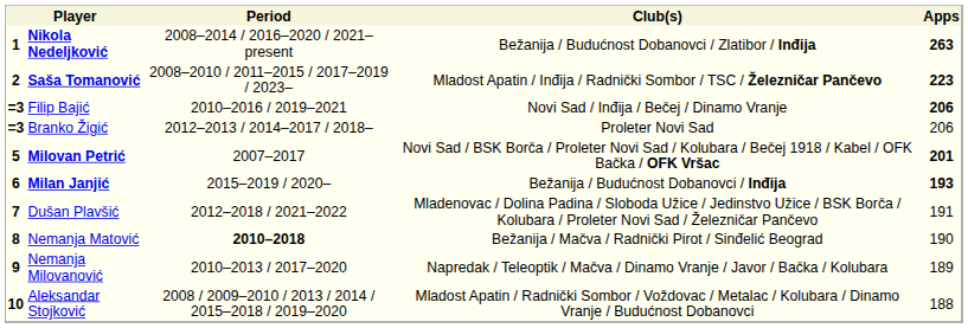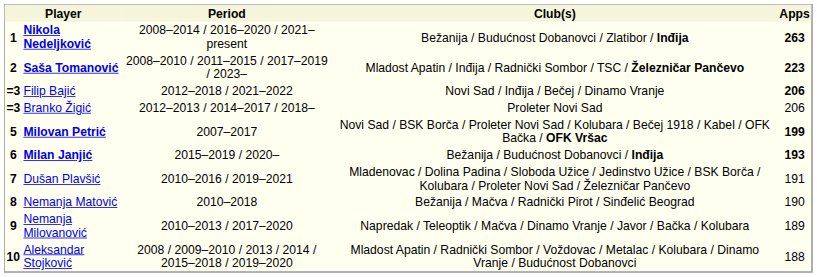=3 / Filip Bajić | Period: 2010–2016 / 2019–2021 -> 2012–2018 / 2021–2022
5 | Apps: 201 -> 199
7 | Period: 2012–2018 / 2021–2022 -> 2010–2016 / 2019–2021
8 | Period: bold -> normal
